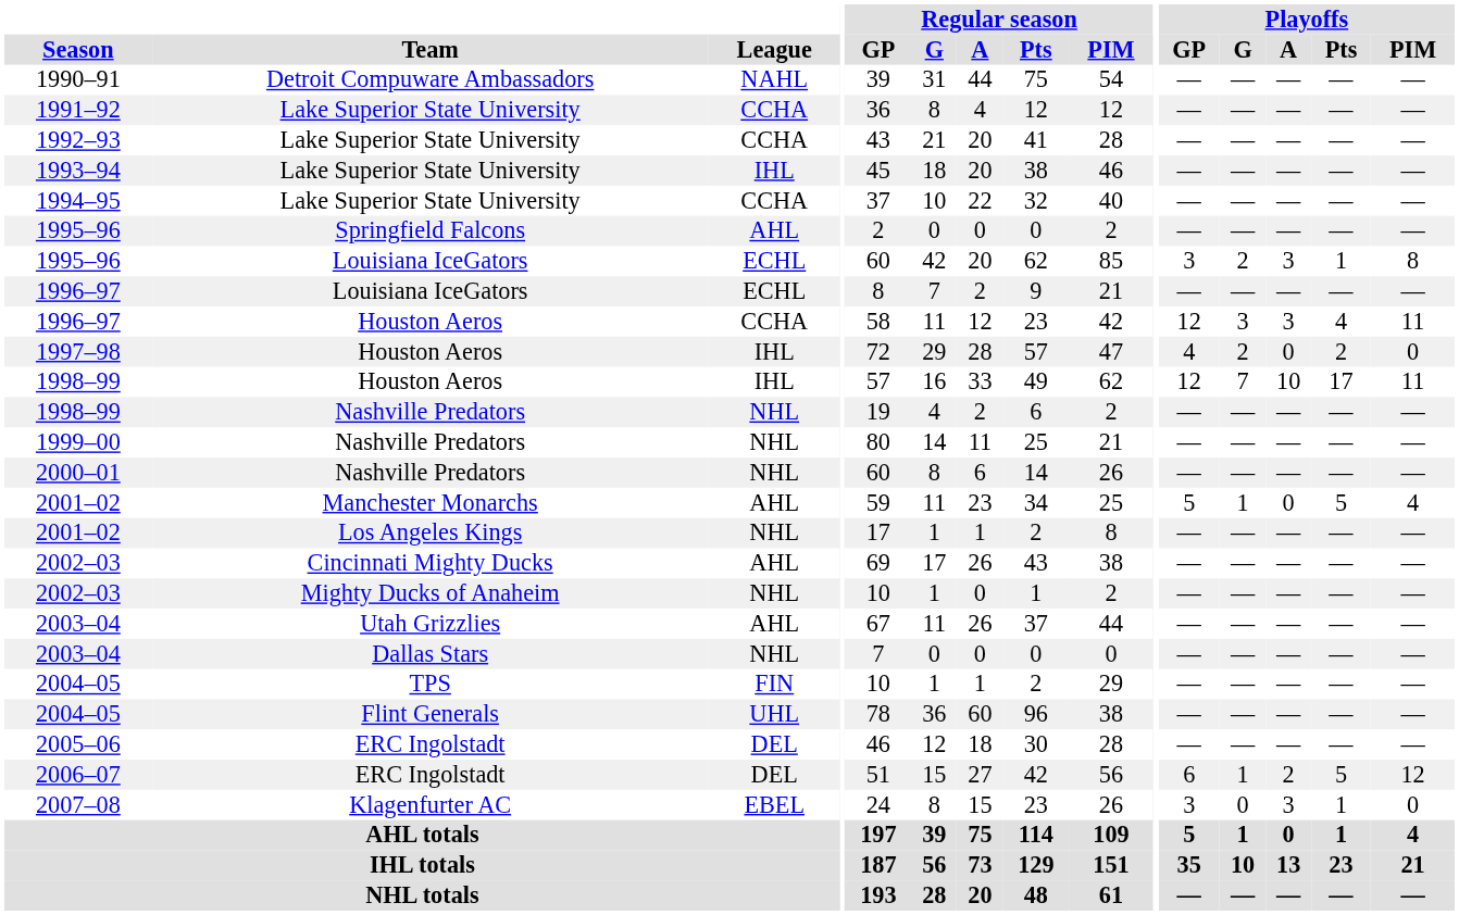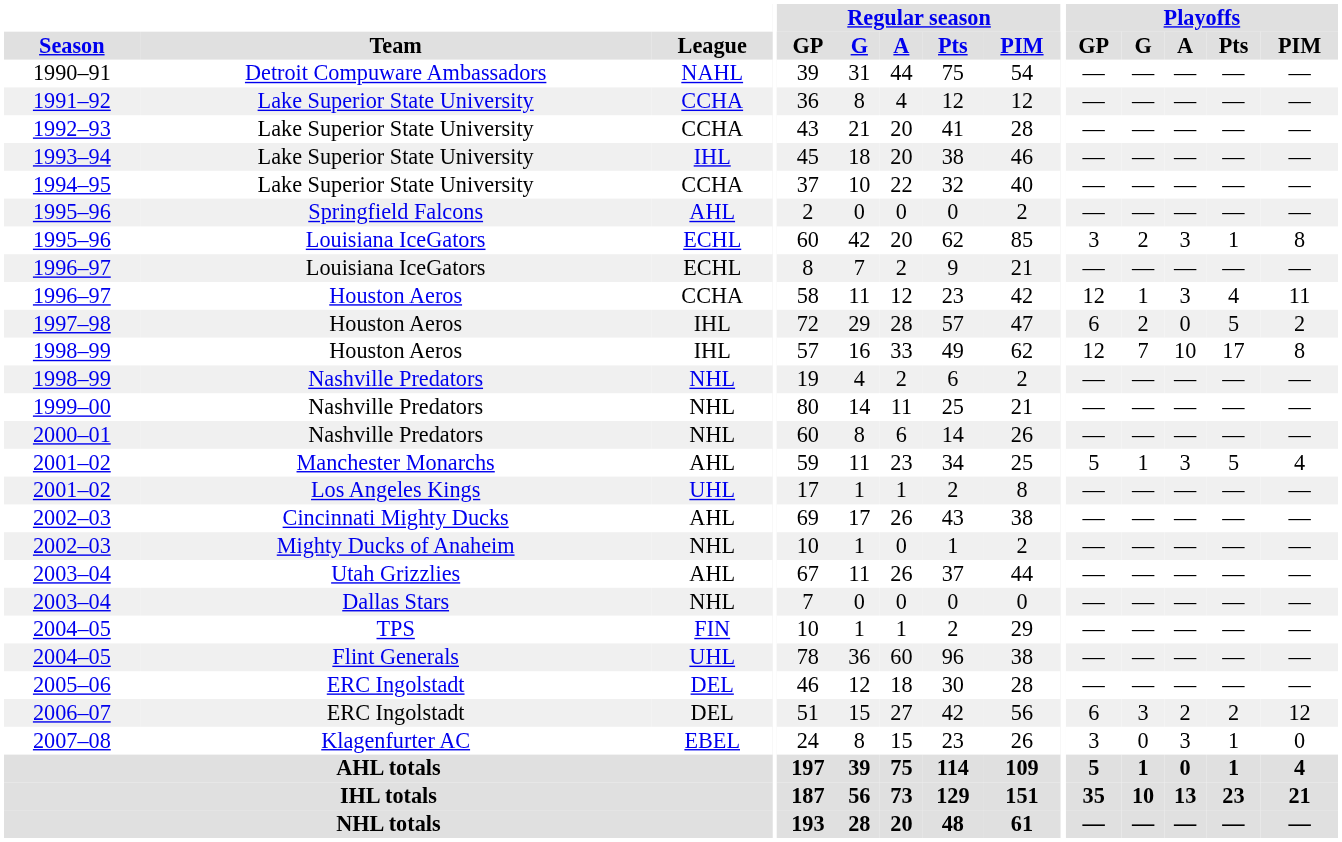1996–97 / Houston Aeros | Playoffs / G: 3 -> 1
1997–98 | Playoffs / GP: 4 -> 6
1997–98 | Playoffs / Pts: 2 -> 5
1997–98 | Playoffs / PIM: 0 -> 2
1998–99 / Houston Aeros | Playoffs / PIM: 11 -> 8
2001–02 / Manchester Monarchs | Playoffs / A: 0 -> 3
2001–02 / Los Angeles Kings | League: NHL -> UHL
2006–07 | Playoffs / G: 1 -> 3
2006–07 | Playoffs / Pts: 5 -> 2
